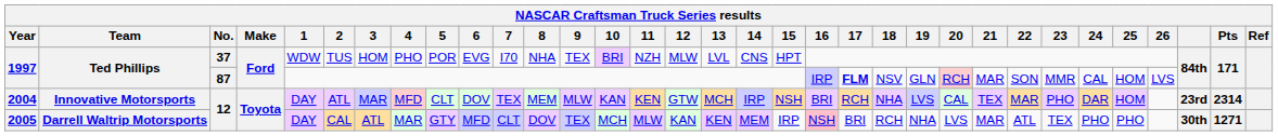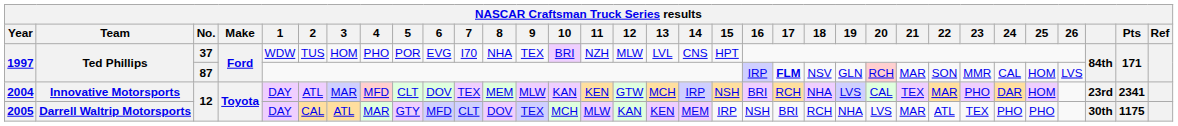2004 | Pts: 2314 -> 2341
2005 | 16: pink background -> no background
2005 | Pts: 1271 -> 1175
